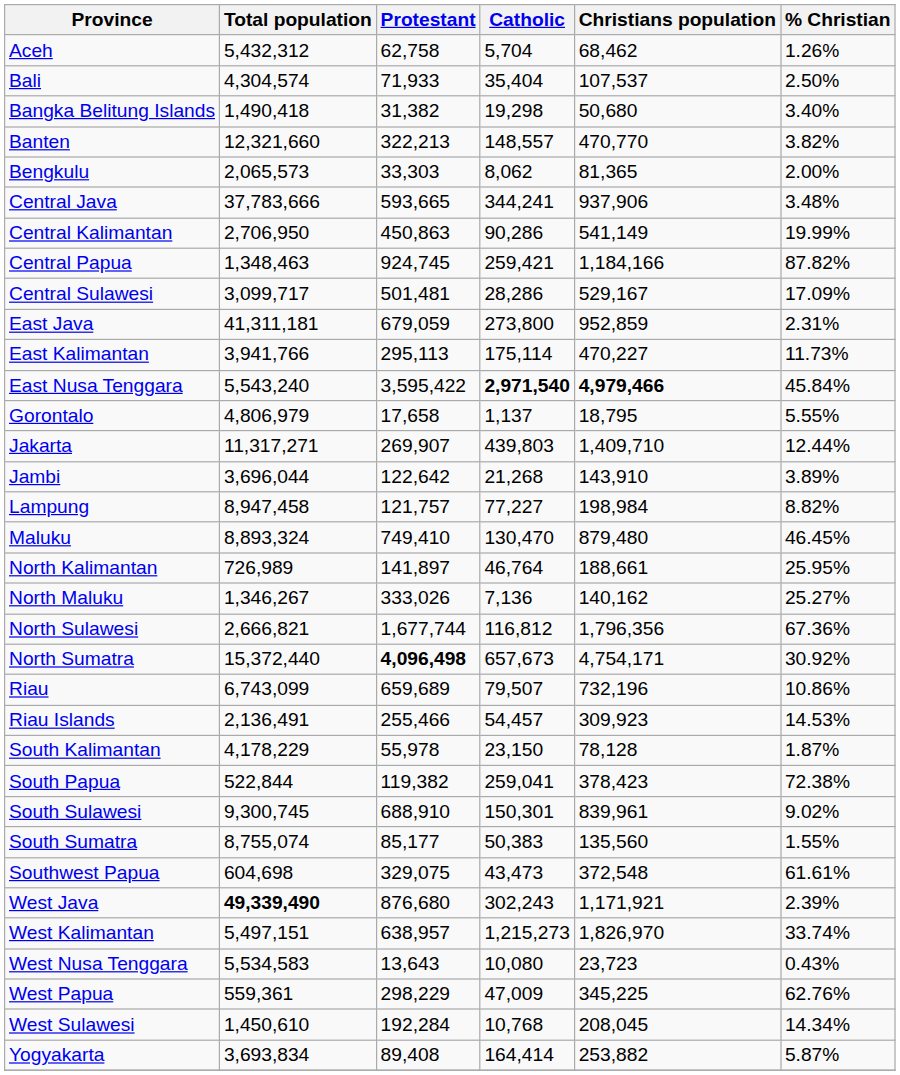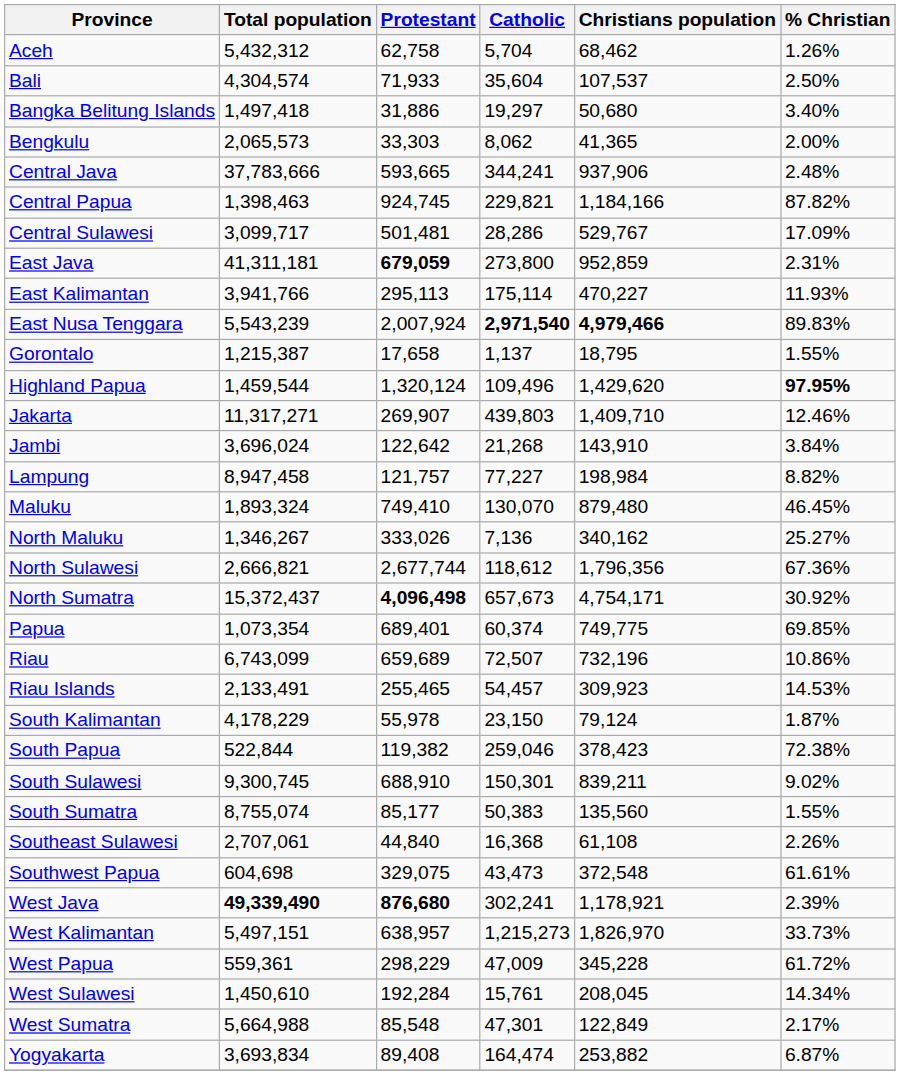Bali | Catholic: 35,404 -> 35,604
Bangka Belitung Islands | Total population: 1,490,418 -> 1,497,418
Bangka Belitung Islands | Protestant: 31,382 -> 31,886
Bangka Belitung Islands | Catholic: 19,298 -> 19,297
- row: Banten | 12,321,660 | 322,213 | 148,557 | 470,770 | 3.82%
Bengkulu | Christians population: 81,365 -> 41,365
Central Java | % Christian: 3.48% -> 2.48%
- row: Central Kalimantan | 2,706,950 | 450,863 | 90,286 | 541,149 | 19.99%
Central Papua | Total population: 1,348,463 -> 1,398,463
Central Papua | Catholic: 259,421 -> 229,821
Central Sulawesi | Christians population: 529,167 -> 529,767
East Java | Protestant: normal -> bold
East Kalimantan | % Christian: 11.73% -> 11.93%
East Nusa Tenggara | Total population: 5,543,240 -> 5,543,239
East Nusa Tenggara | Protestant: 3,595,422 -> 2,007,924
East Nusa Tenggara | % Christian: 45.84% -> 89.83%
Gorontalo | Total population: 4,806,979 -> 1,215,387
Gorontalo | % Christian: 5.55% -> 1.55%
+ row: Highland Papua | 1,459,544 | 1,320,124 | 109,496 | 1,429,620 | 97.95%
Jakarta | % Christian: 12.44% -> 12.46%
Jambi | Total population: 3,696,044 -> 3,696,024
Jambi | % Christian: 3.89% -> 3.84%
Maluku | Total population: 8,893,324 -> 1,893,324
Maluku | Catholic: 130,470 -> 130,070
- row: North Kalimantan | 726,989 | 141,897 | 46,764 | 188,661 | 25.95%
North Maluku | Christians population: 140,162 -> 340,162
North Sulawesi | Protestant: 1,677,744 -> 2,677,744
North Sulawesi | Catholic: 116,812 -> 118,612
North Sumatra | Total population: 15,372,440 -> 15,372,437
+ row: Papua | 1,073,354 | 689,401 | 60,374 | 749,775 | 69.85%
Riau | Catholic: 79,507 -> 72,507
Riau Islands | Total population: 2,136,491 -> 2,133,491
Riau Islands | Protestant: 255,466 -> 255,465
South Kalimantan | Christians population: 78,128 -> 79,124
South Papua | Catholic: 259,041 -> 259,046
South Sulawesi | Christians population: 839,961 -> 839,211
+ row: Southeast Sulawesi | 2,707,061 | 44,840 | 16,368 | 61,108 | 2.26%
West Java | Protestant: normal -> bold
West Java | Catholic: 302,243 -> 302,241
West Java | Christians population: 1,171,921 -> 1,178,921
West Kalimantan | % Christian: 33.74% -> 33.73%
- row: West Nusa Tenggara | 5,534,583 | 13,643 | 10,080 | 23,723 | 0.43%
West Papua | Christians population: 345,225 -> 345,228
West Papua | % Christian: 62.76% -> 61.72%
West Sulawesi | Catholic: 10,768 -> 15,761
+ row: West Sumatra | 5,664,988 | 85,548 | 47,301 | 122,849 | 2.17%
Yogyakarta | Catholic: 164,414 -> 164,474
Yogyakarta | % Christian: 5.87% -> 6.87%
